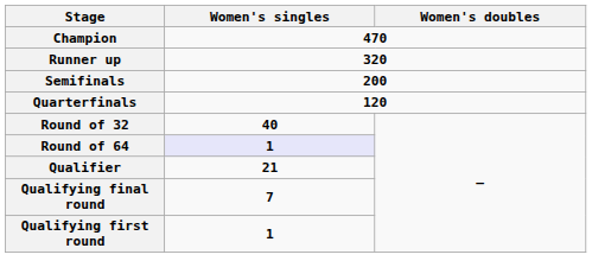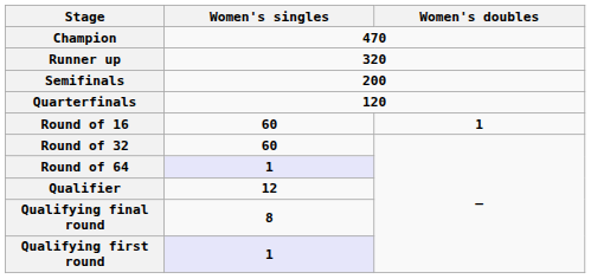+ row: Round of 16 | 60 | 1
Round of 32 | Women's singles: 40 -> 60
Qualifier | Women's singles: 21 -> 12
Qualifying final round | Women's singles: 7 -> 8
Qualifying first round | Women's singles: no background -> lavender background
